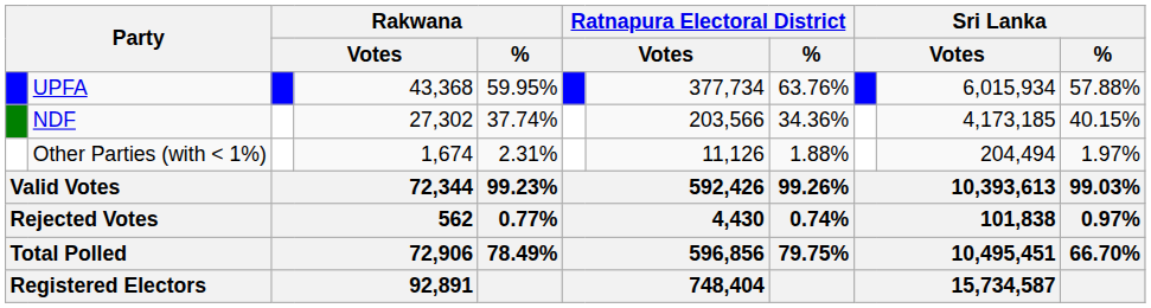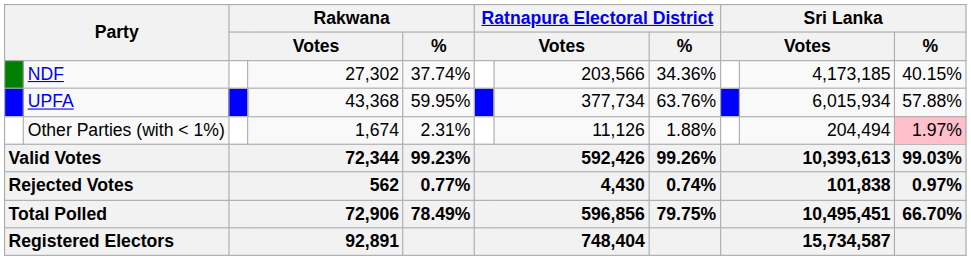rows swapped: UPFA <-> NDF
Other Parties (with < 1%) | Sri Lanka / %: no background -> pink background
